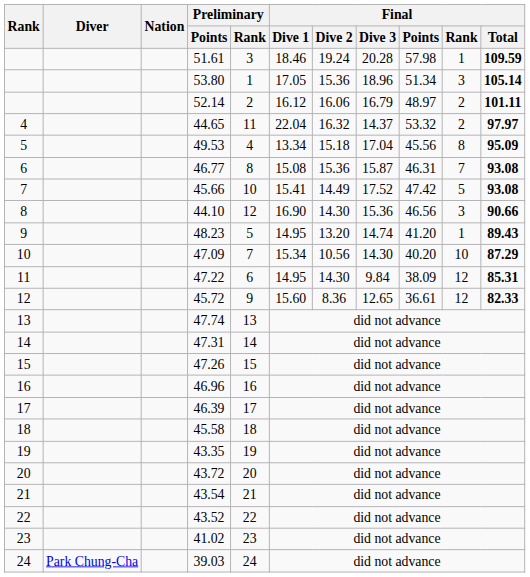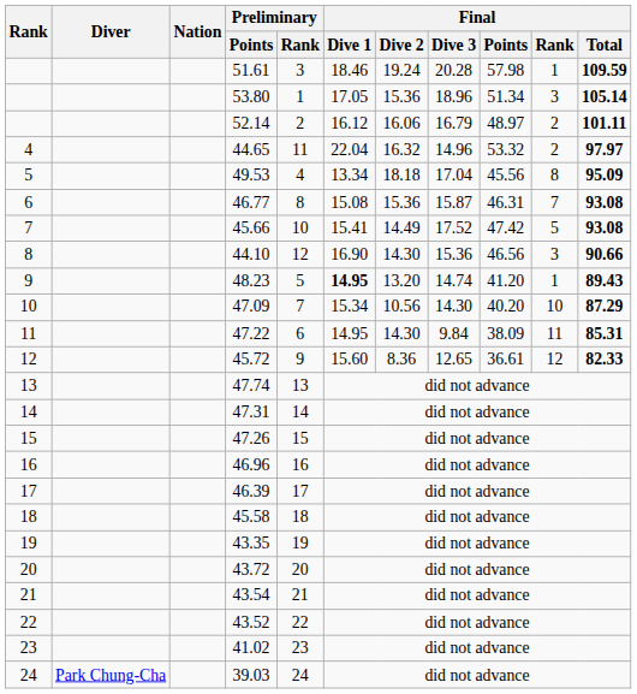44.65 | Final / Dive 3: 14.37 -> 14.96
49.53 | Final / Dive 2: 15.18 -> 18.18
48.23 | Final / Dive 1: normal -> bold
47.22 | Final / Rank: 12 -> 11
